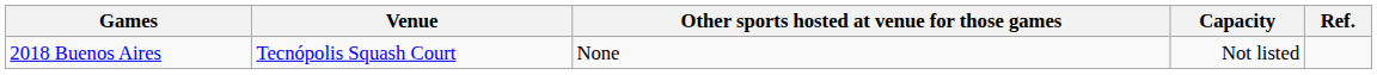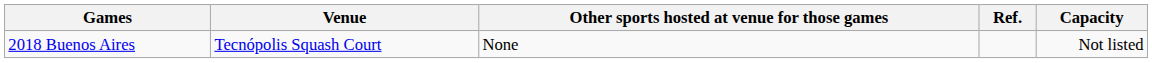columns swapped: Capacity <-> Ref.
